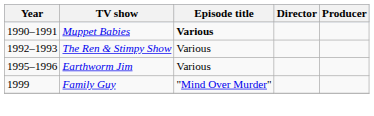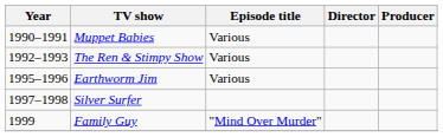Muppet Babies | Episode title: bold -> normal
+ row: 1997–1998 | Silver Surfer
